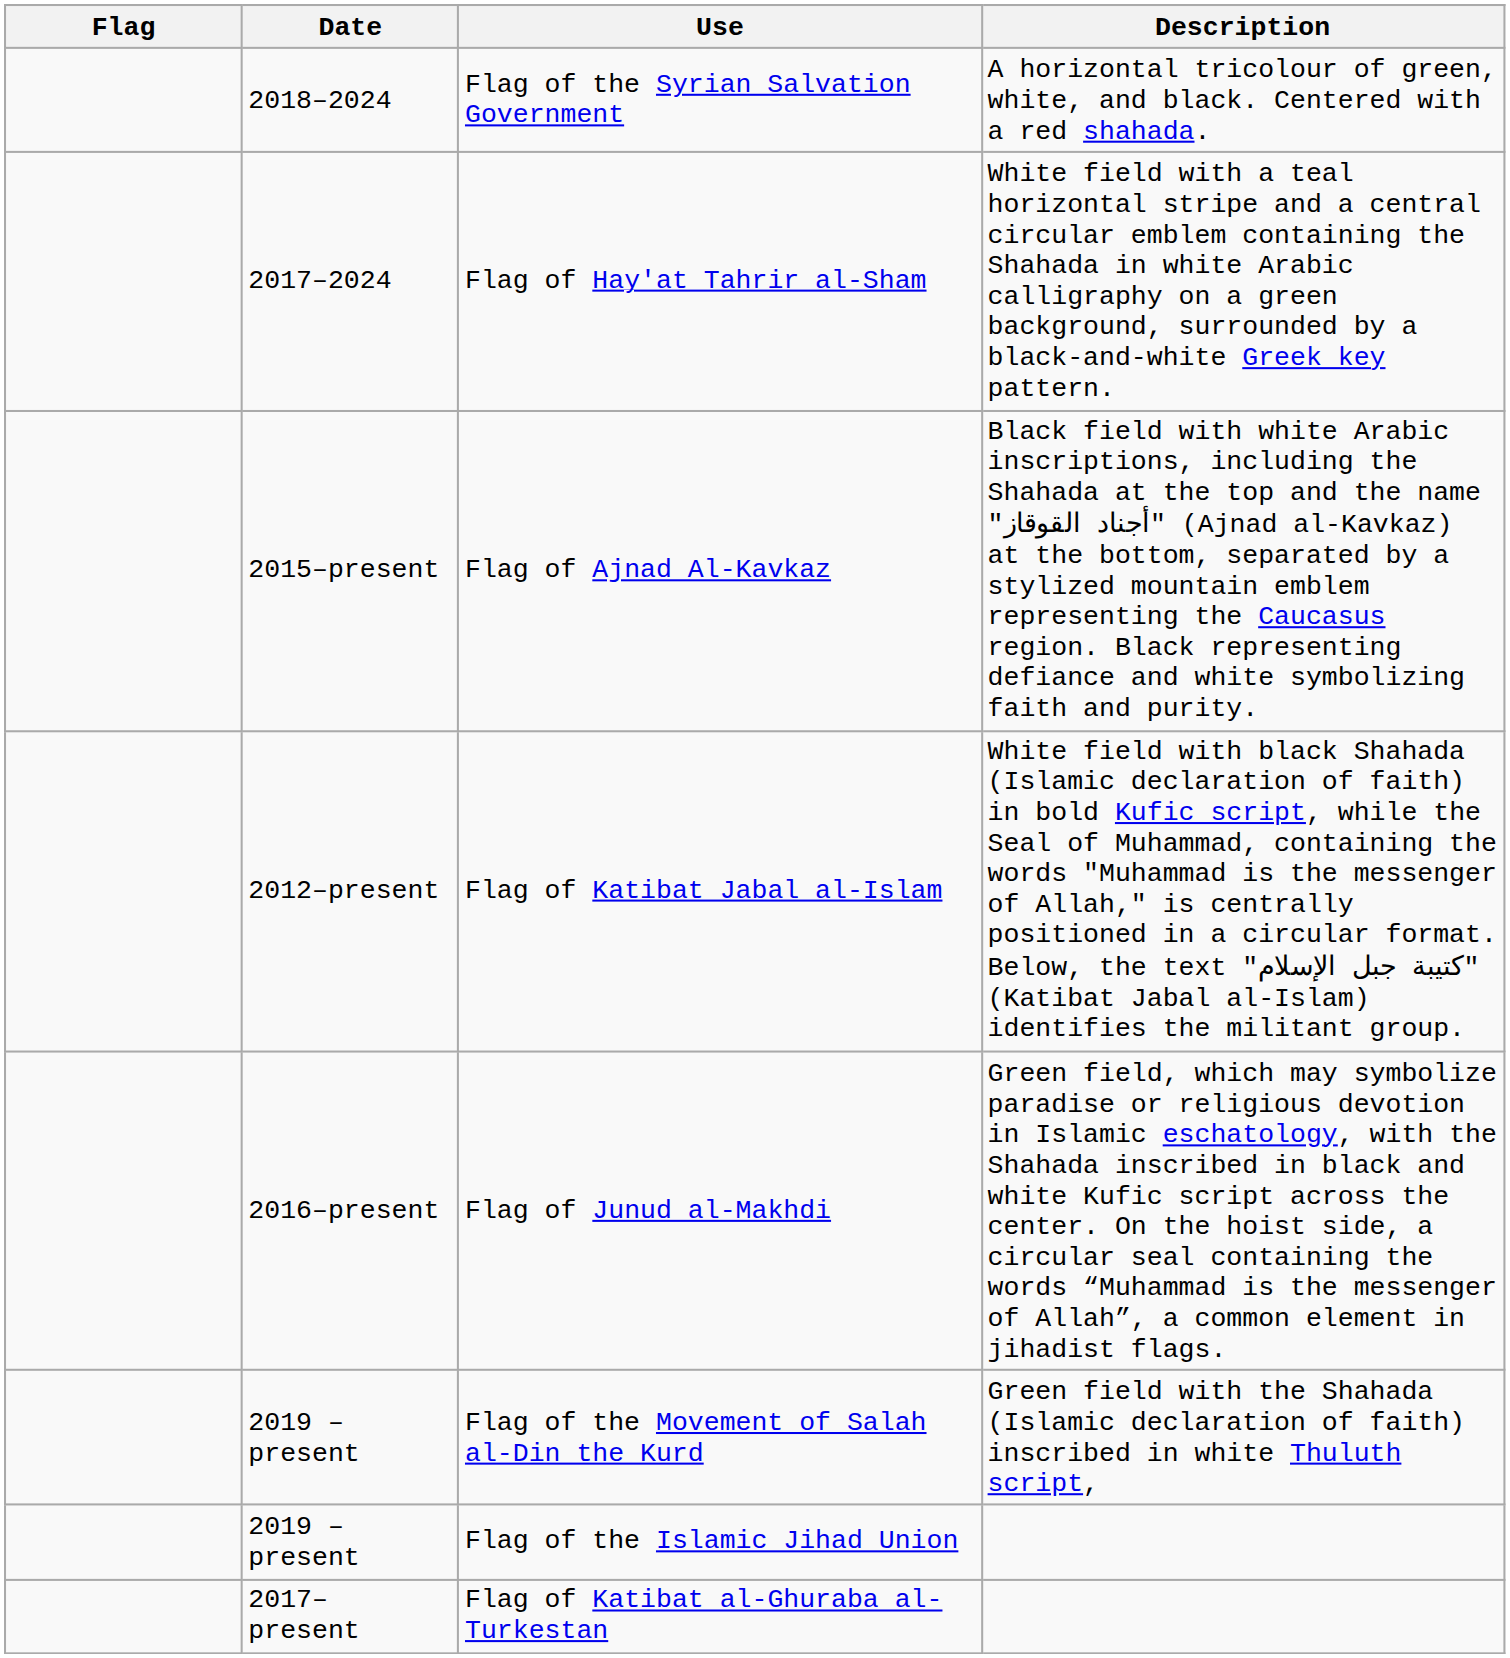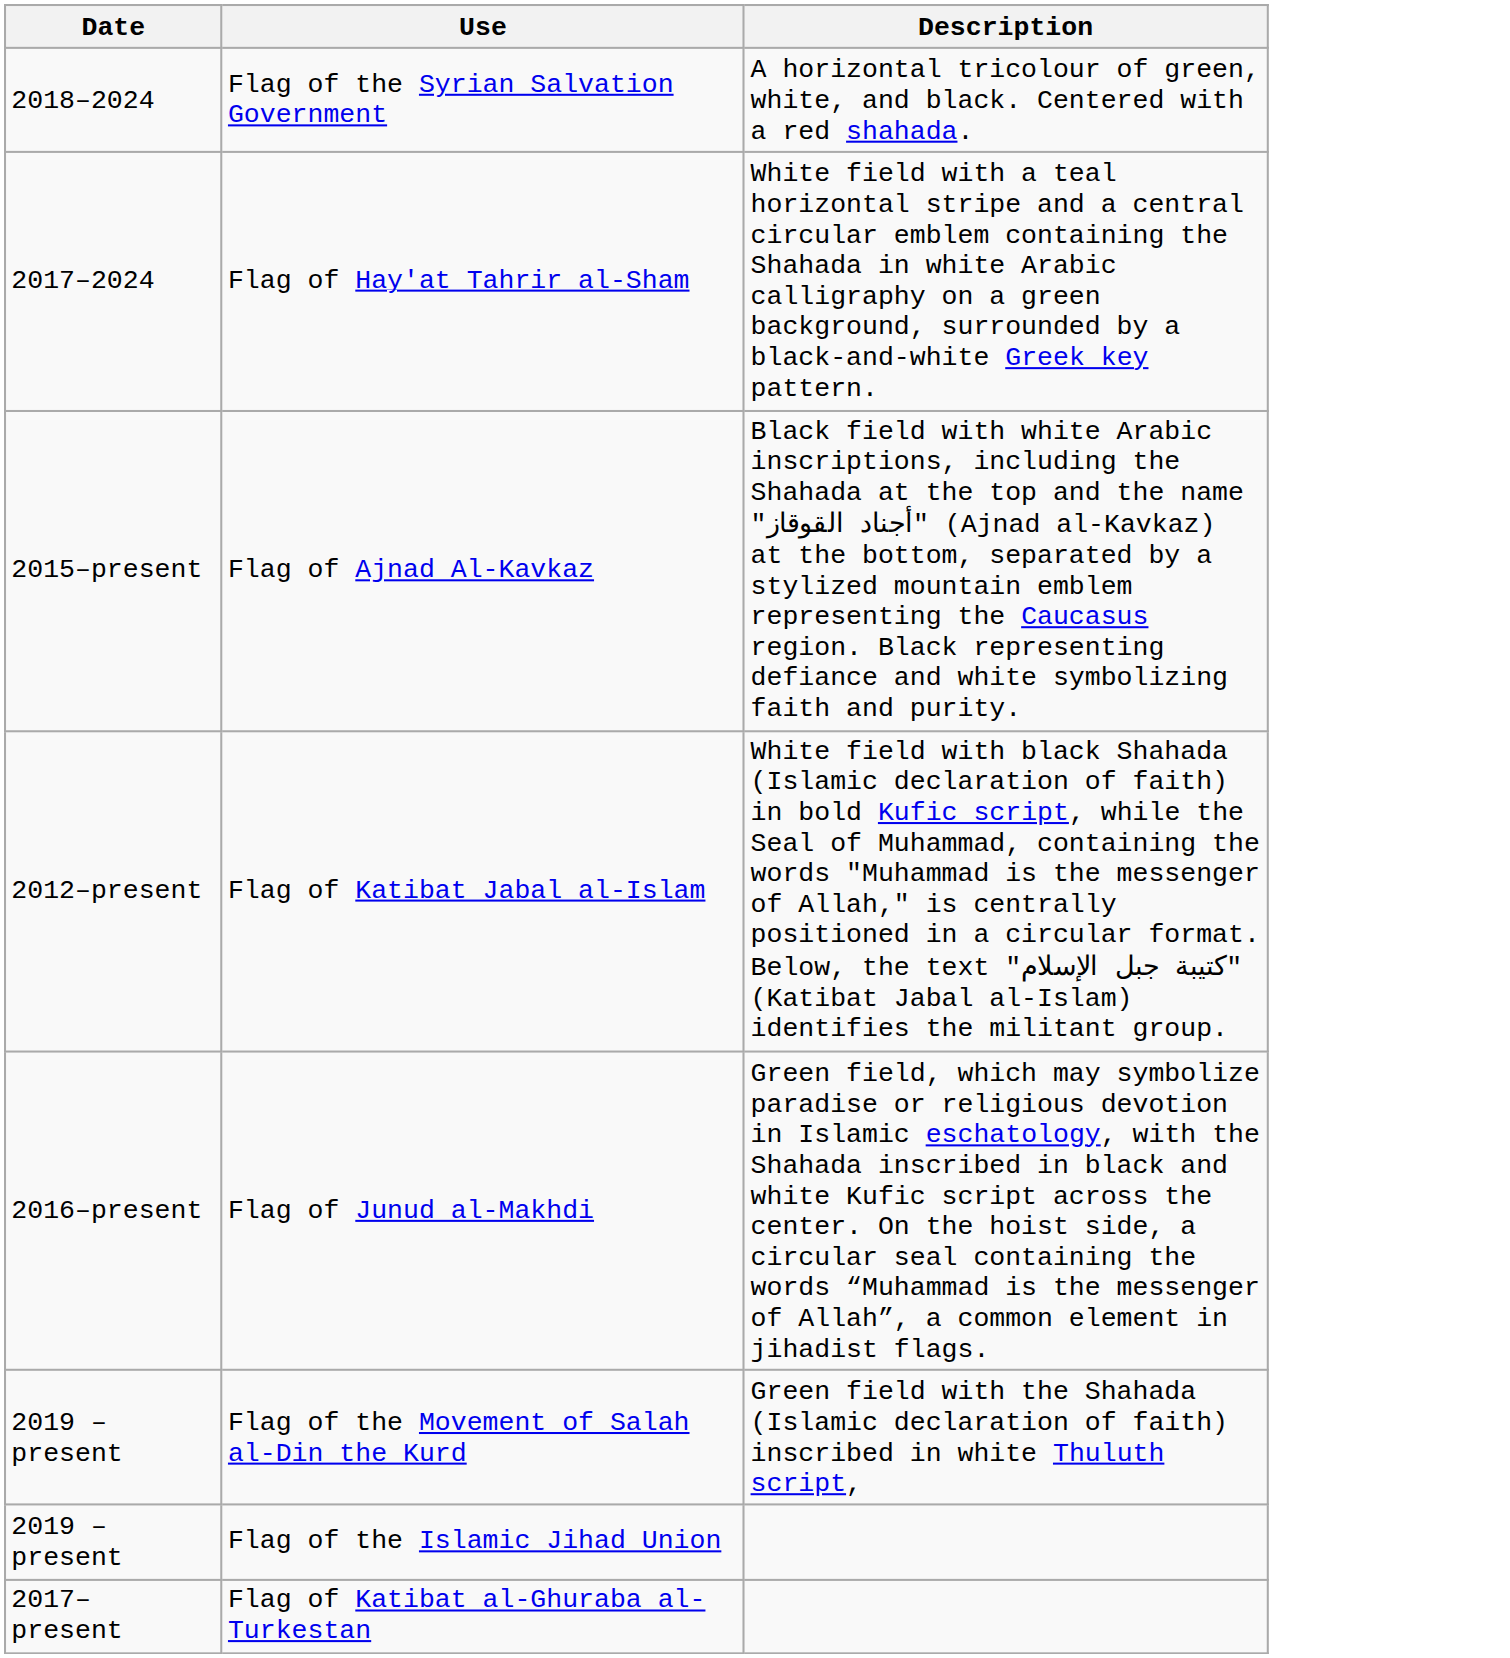- column: Flag
